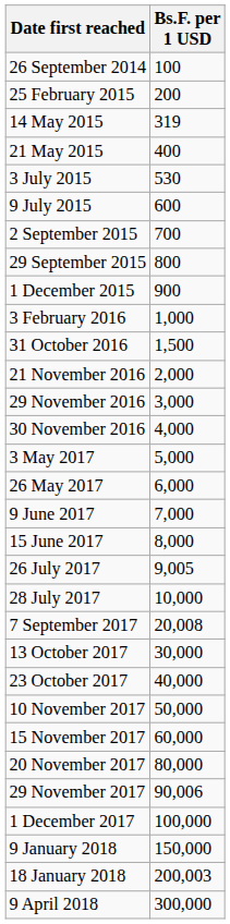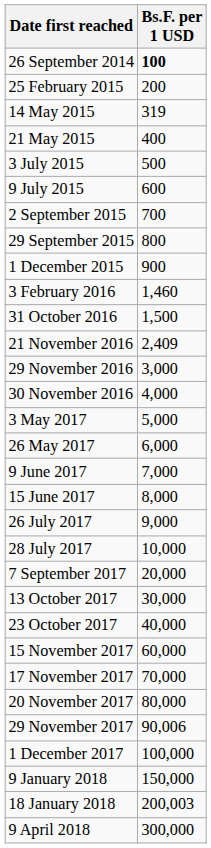26 September 2014 | Bs.F. per 1 USD: normal -> bold
3 July 2015 | Bs.F. per 1 USD: 530 -> 500
3 February 2016 | Bs.F. per 1 USD: 1,000 -> 1,460
21 November 2016 | Bs.F. per 1 USD: 2,000 -> 2,409
26 July 2017 | Bs.F. per 1 USD: 9,005 -> 9,000
7 September 2017 | Bs.F. per 1 USD: 20,008 -> 20,000
- row: 10 November 2017 | 50,000
+ row: 17 November 2017 | 70,000
